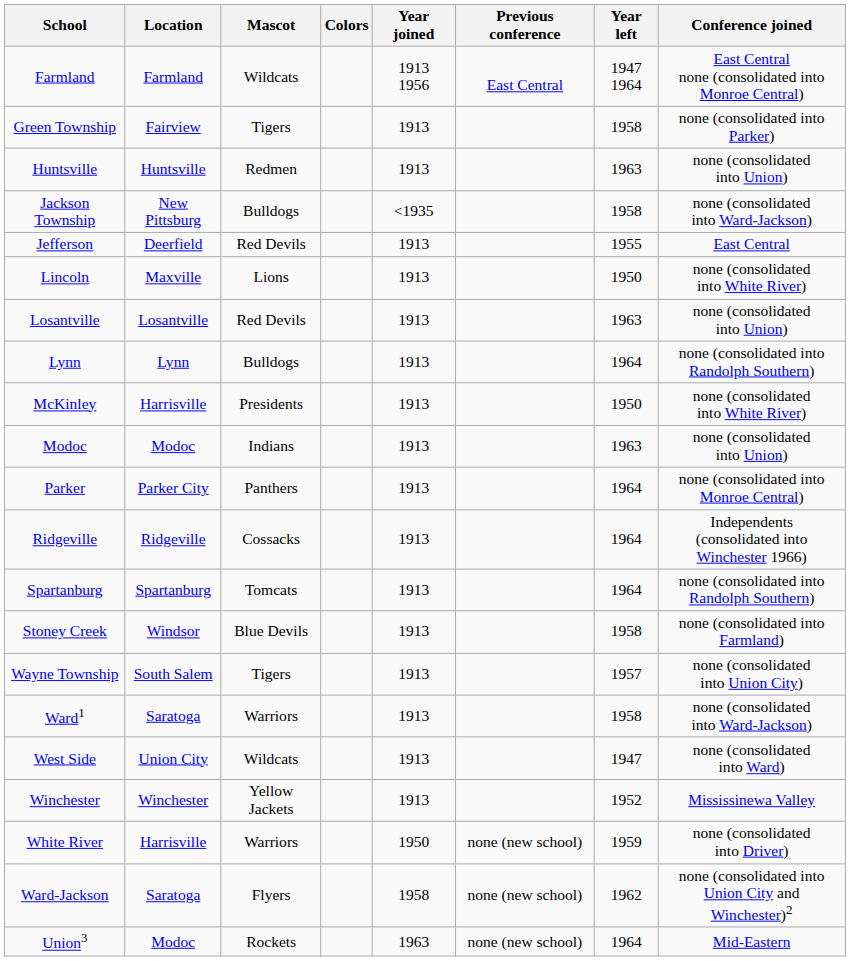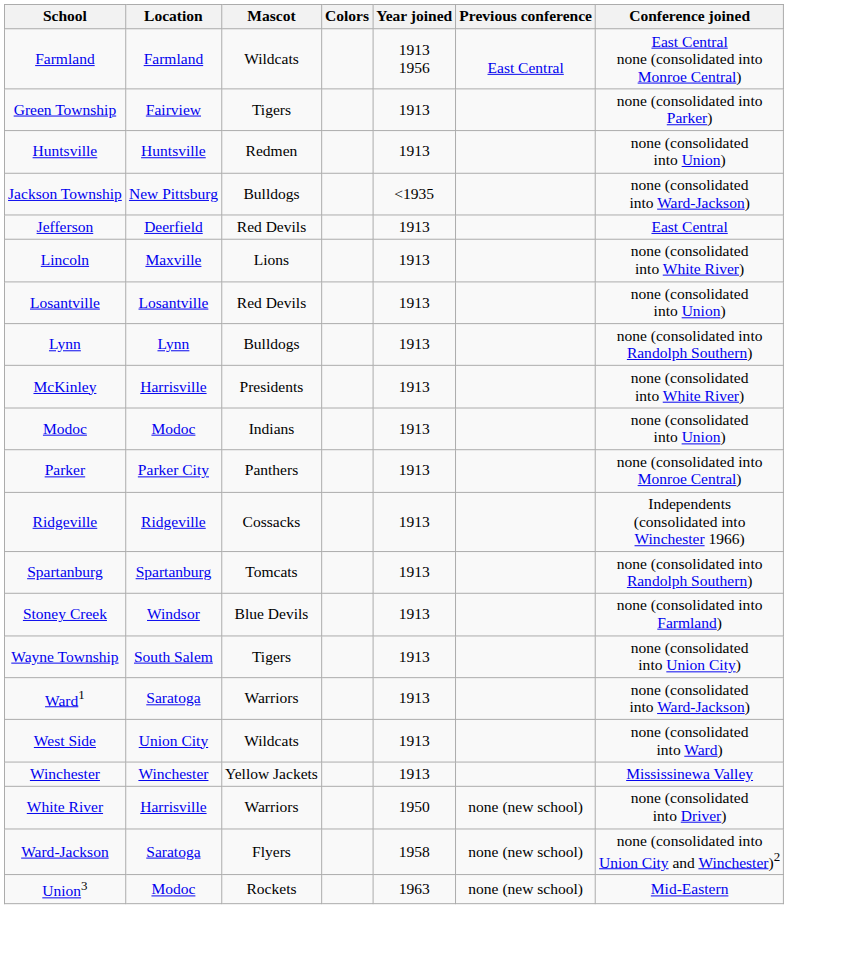- column: Year left | 1947 1964 | 1958 | 1963 | 1958 | 1955 | 1950 | 1963 | 1964 | 1950 | 1963 | 1964 | 1964 | 1964 | 1958 | 1957 | 1958 | 1947 | 1952 | 1959 | 1962 | 1964
